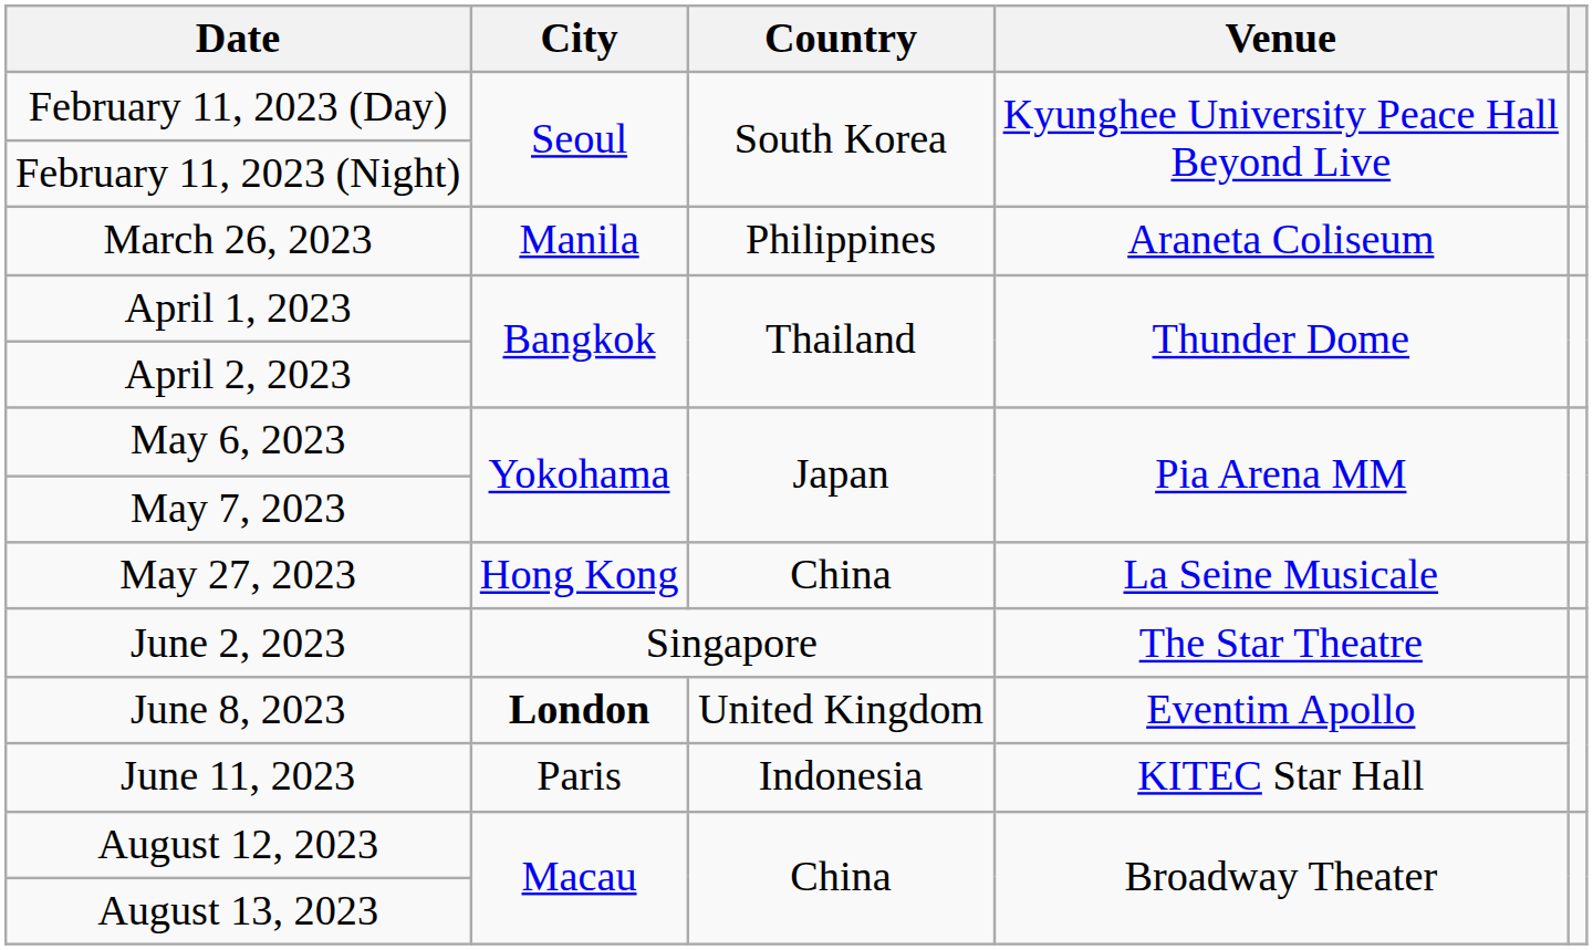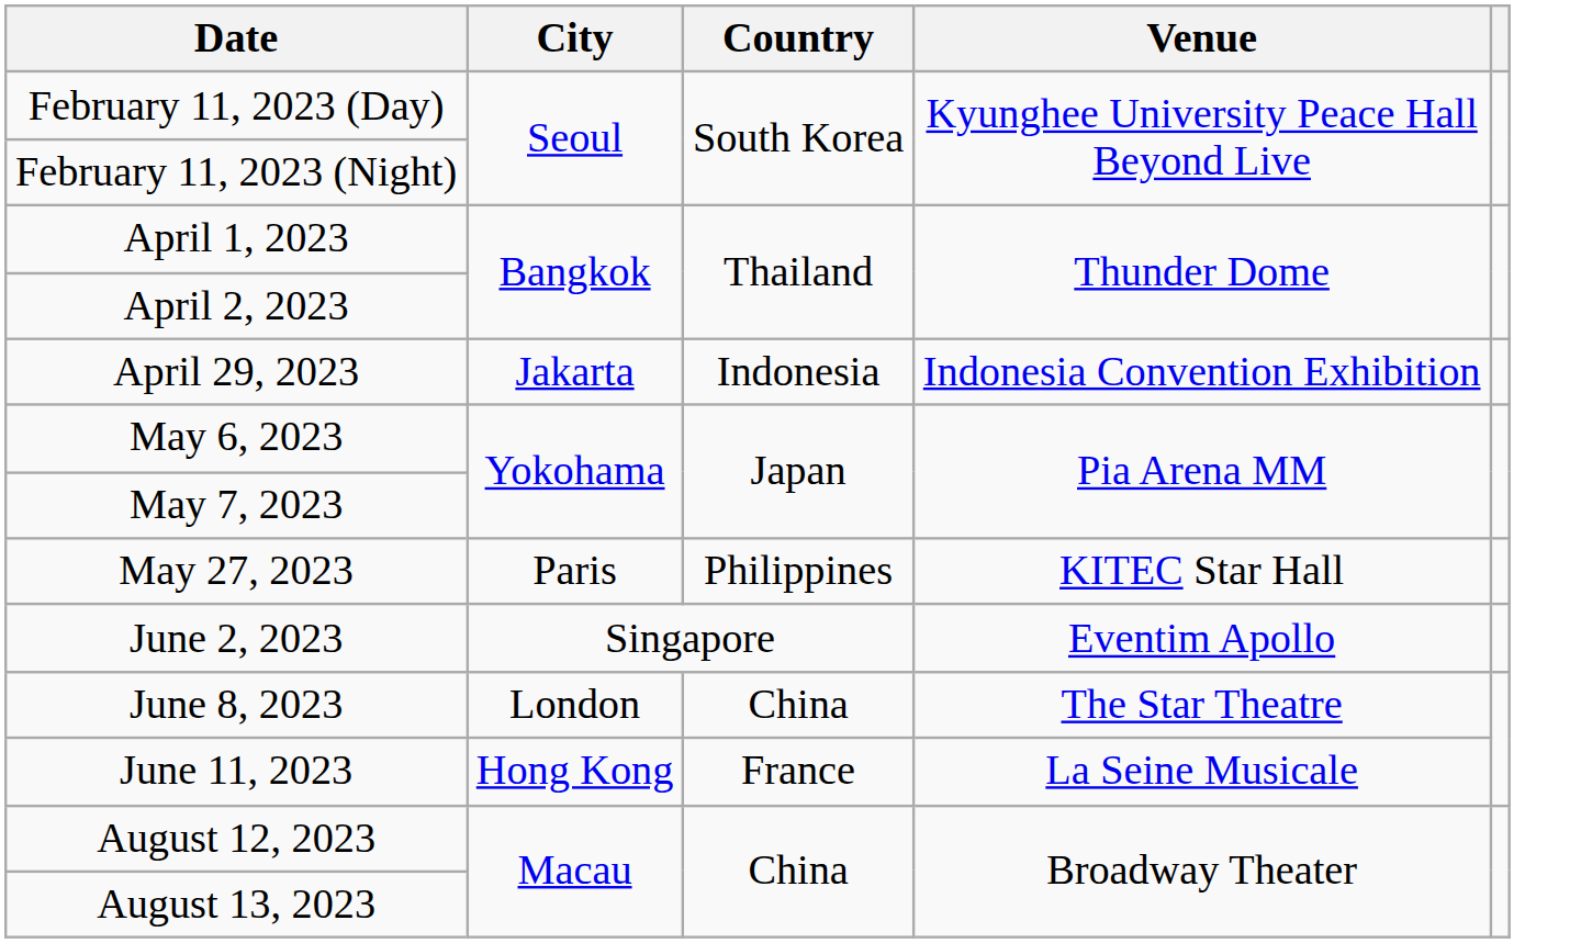- row: March 26, 2023 | Manila | Philippines | Araneta Coliseum
+ row: April 29, 2023 | Jakarta | Indonesia | Indonesia Convention Exhibition
May 27, 2023 | City: Hong Kong -> Paris
May 27, 2023 | Country: China -> Philippines
May 27, 2023 | Venue: La Seine Musicale -> KITEC Star Hall
June 2, 2023 | Venue: The Star Theatre -> Eventim Apollo
June 8, 2023 | City: bold -> normal
June 8, 2023 | Country: United Kingdom -> China
June 8, 2023 | Venue: Eventim Apollo -> The Star Theatre
June 11, 2023 | City: Paris -> Hong Kong
June 11, 2023 | Country: Indonesia -> France
June 11, 2023 | Venue: KITEC Star Hall -> La Seine Musicale
